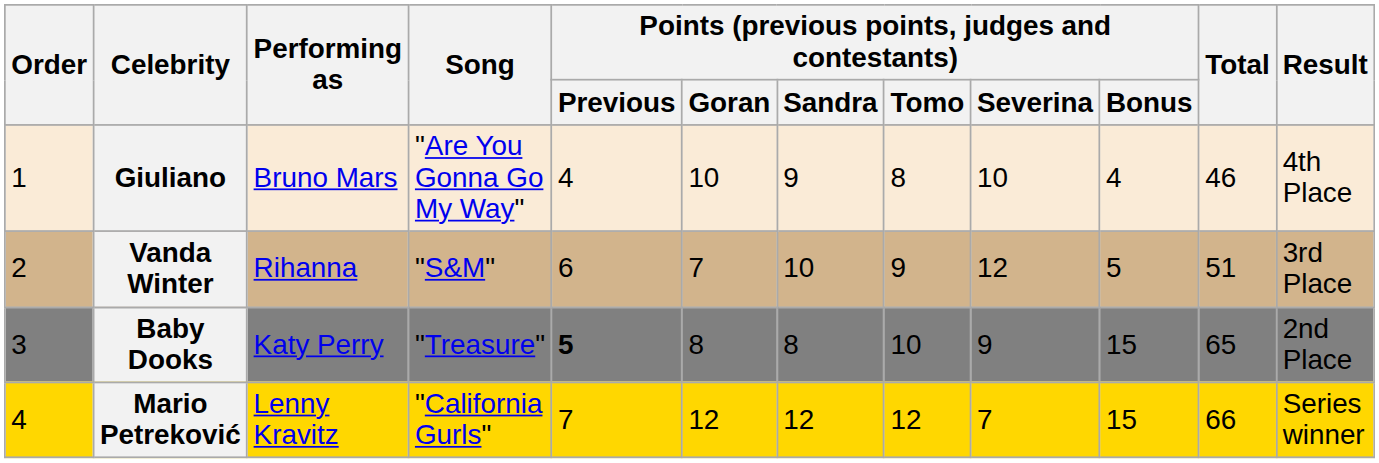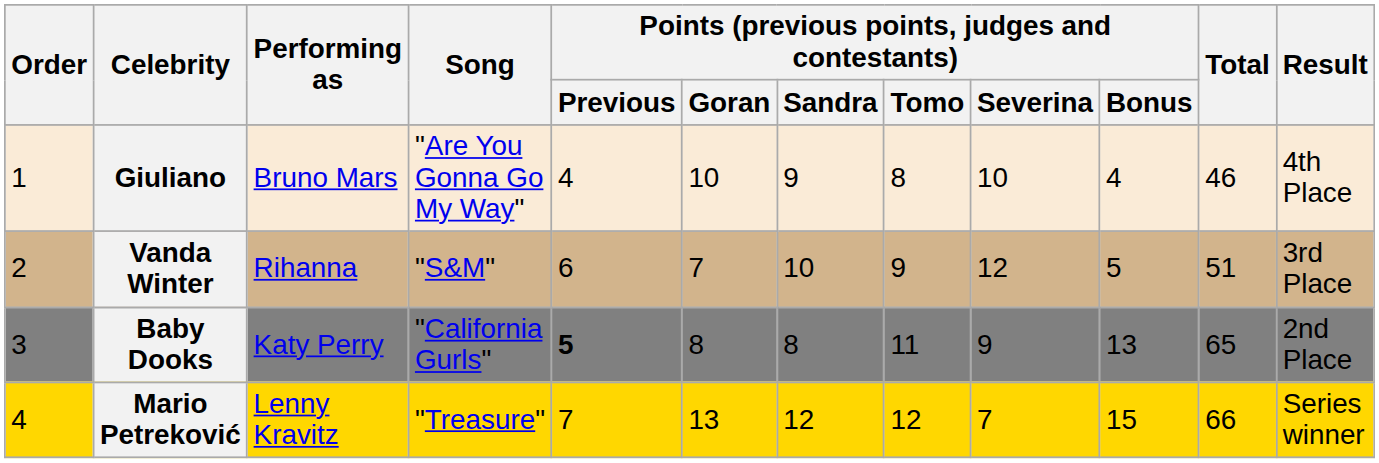Baby Dooks | Song: "Treasure" -> "California Gurls"
Baby Dooks | Points (previous points, judges and contestants) / Tomo: 10 -> 11
Baby Dooks | Points (previous points, judges and contestants) / Bonus: 15 -> 13
Mario Petreković | Song: "California Gurls" -> "Treasure"
Mario Petreković | Points (previous points, judges and contestants) / Goran: 12 -> 13
